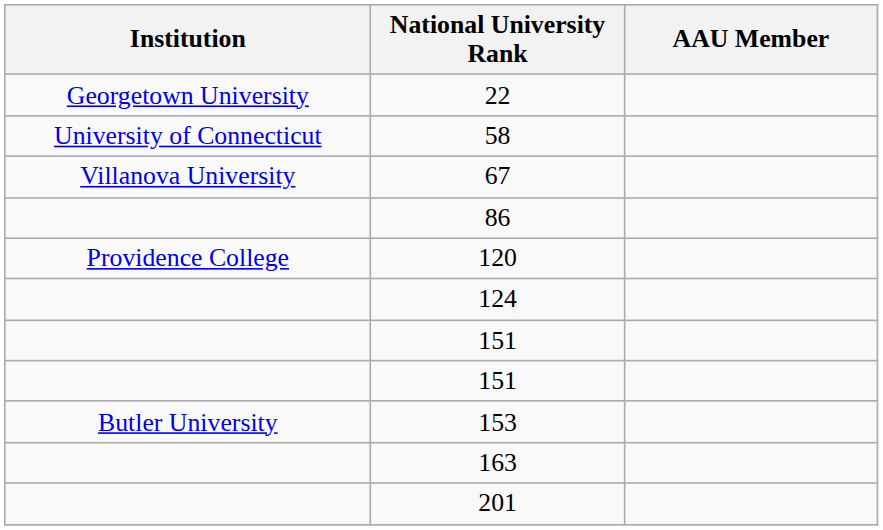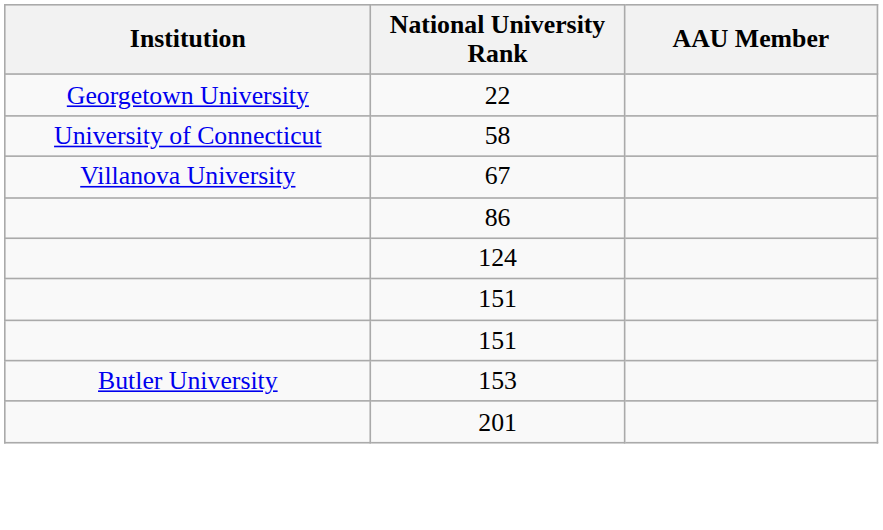- row: Providence College | 120
- row: 163
